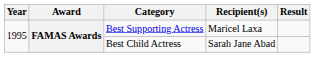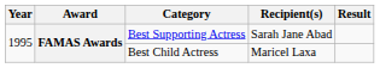Best Supporting Actress | Recipient(s): Maricel Laxa -> Sarah Jane Abad
Best Child Actress | Recipient(s): Sarah Jane Abad -> Maricel Laxa
